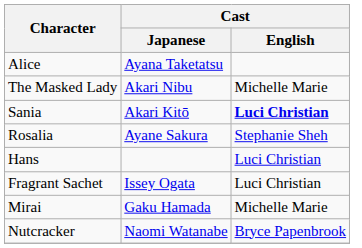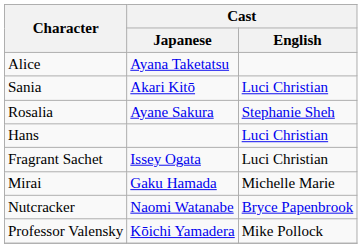- row: The Masked Lady | Akari Nibu | Michelle Marie
Sania | Cast / English: bold -> normal
+ row: Professor Valensky | Kōichi Yamadera | Mike Pollock
